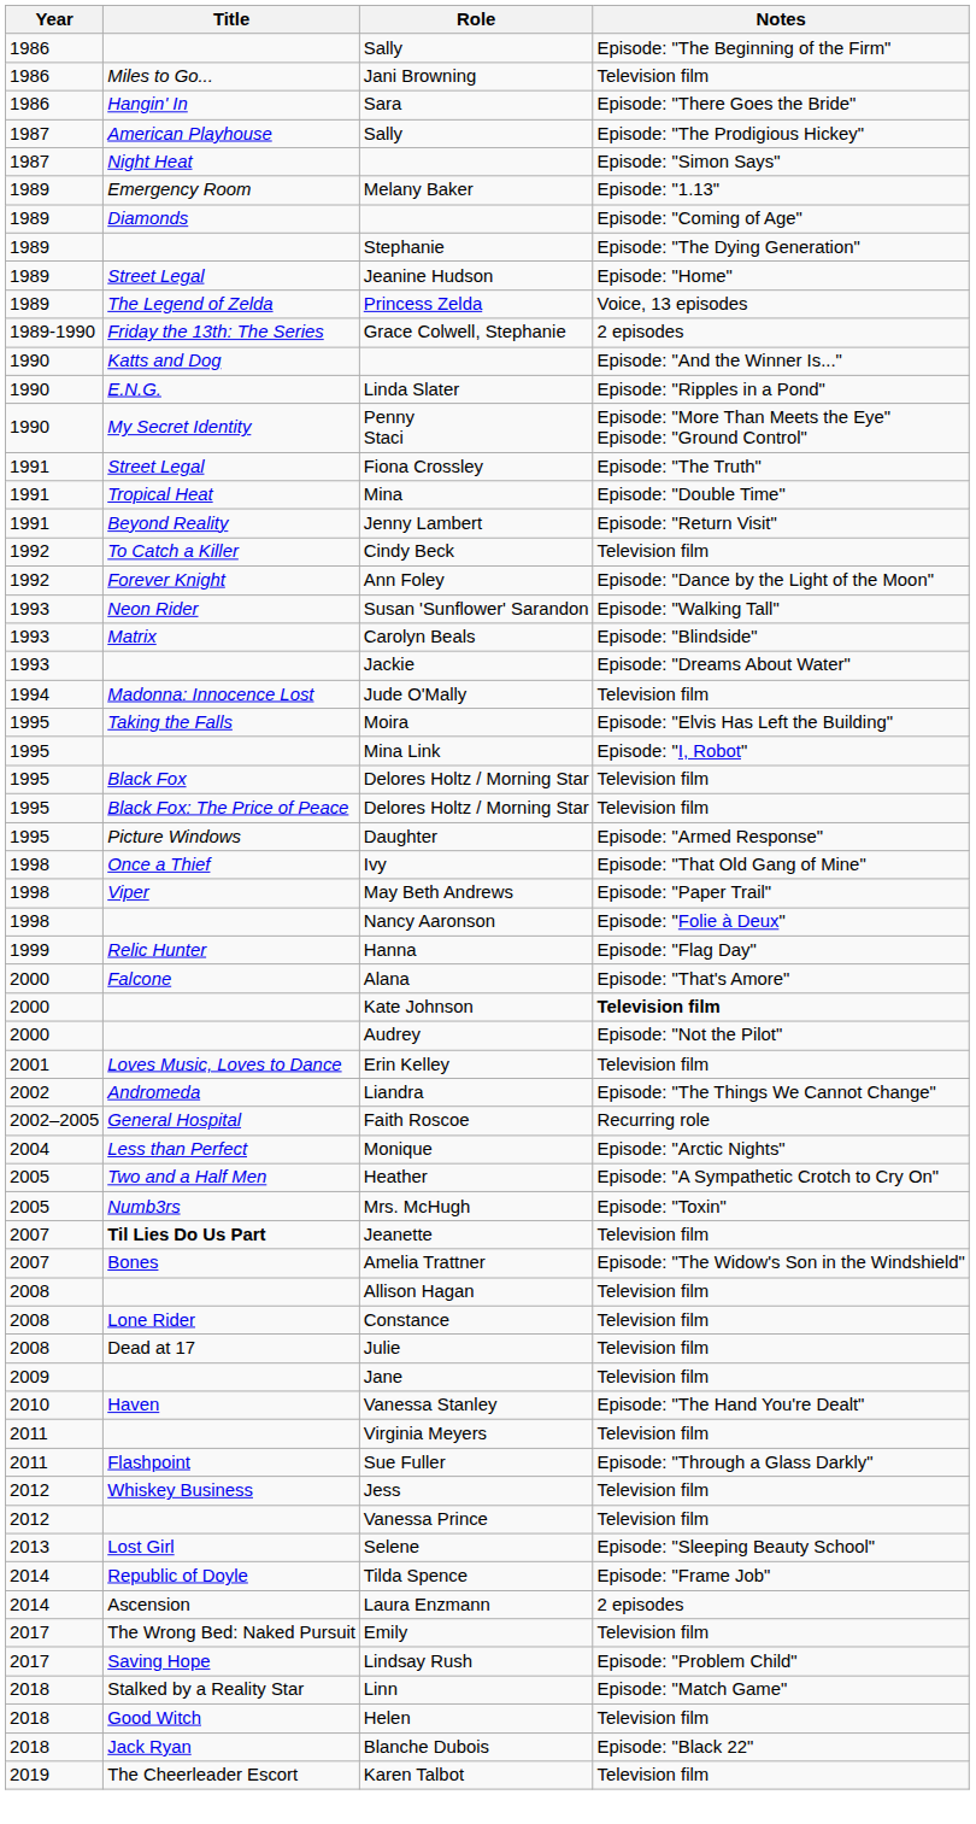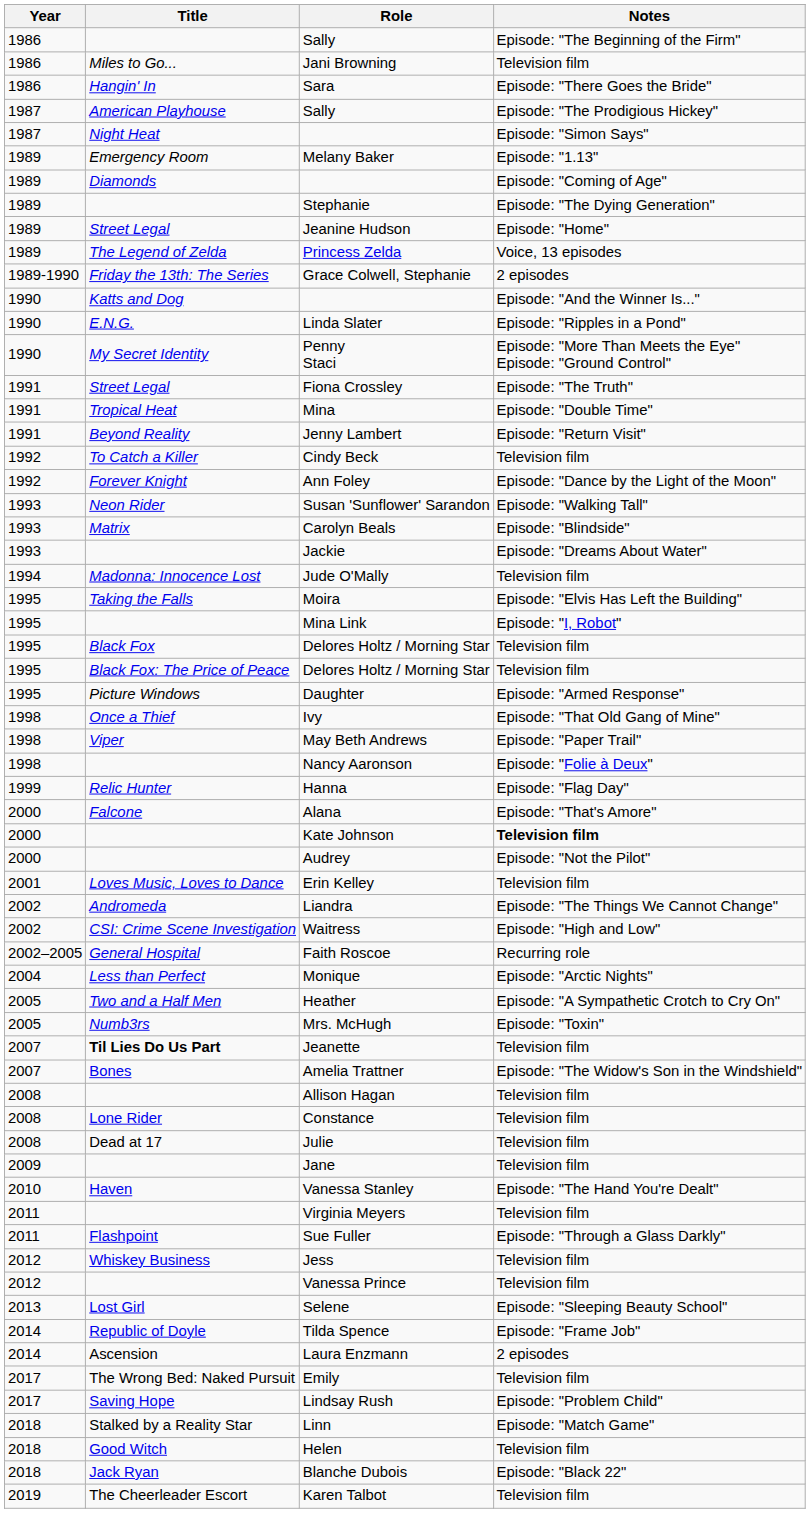+ row: 2002 | CSI: Crime Scene Investigation | Waitress | Episode: "High and Low"
